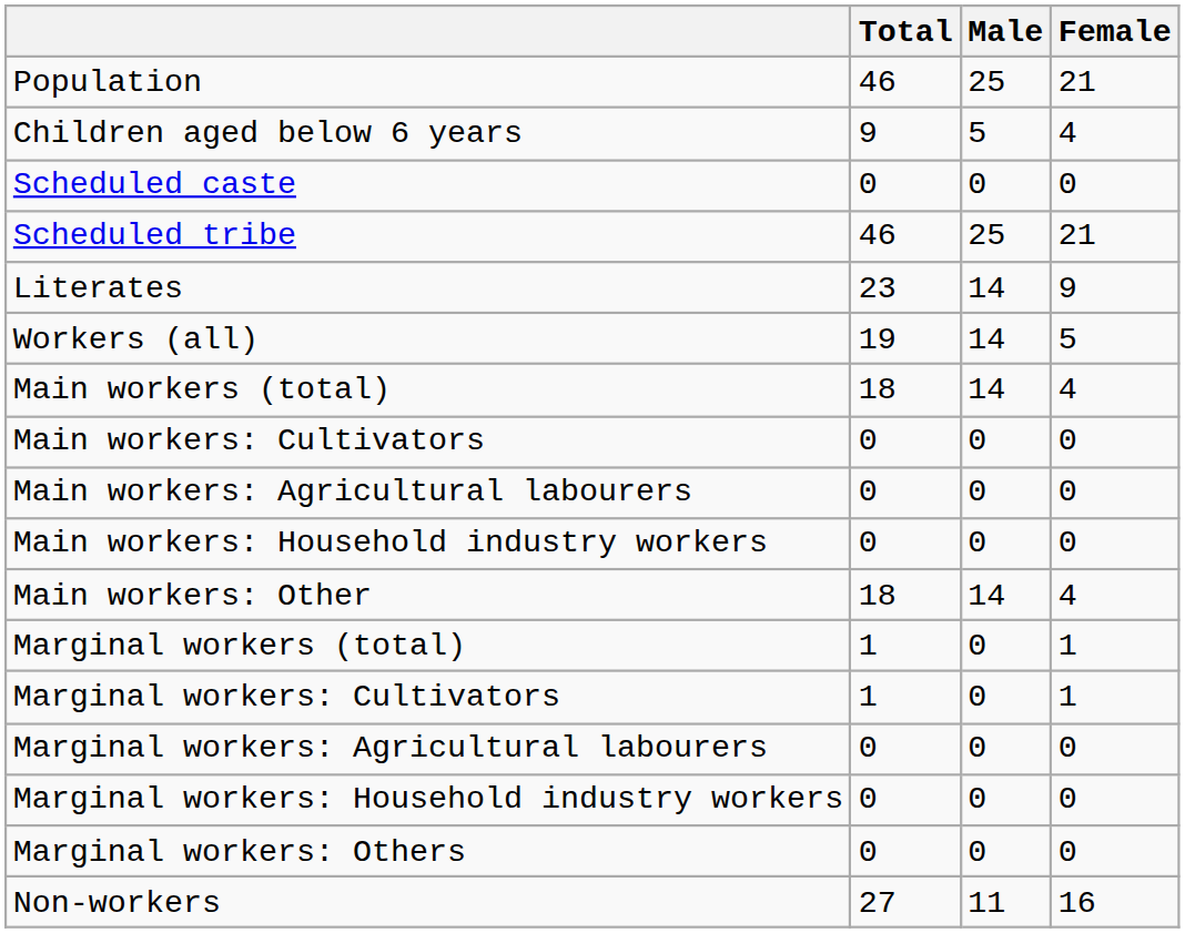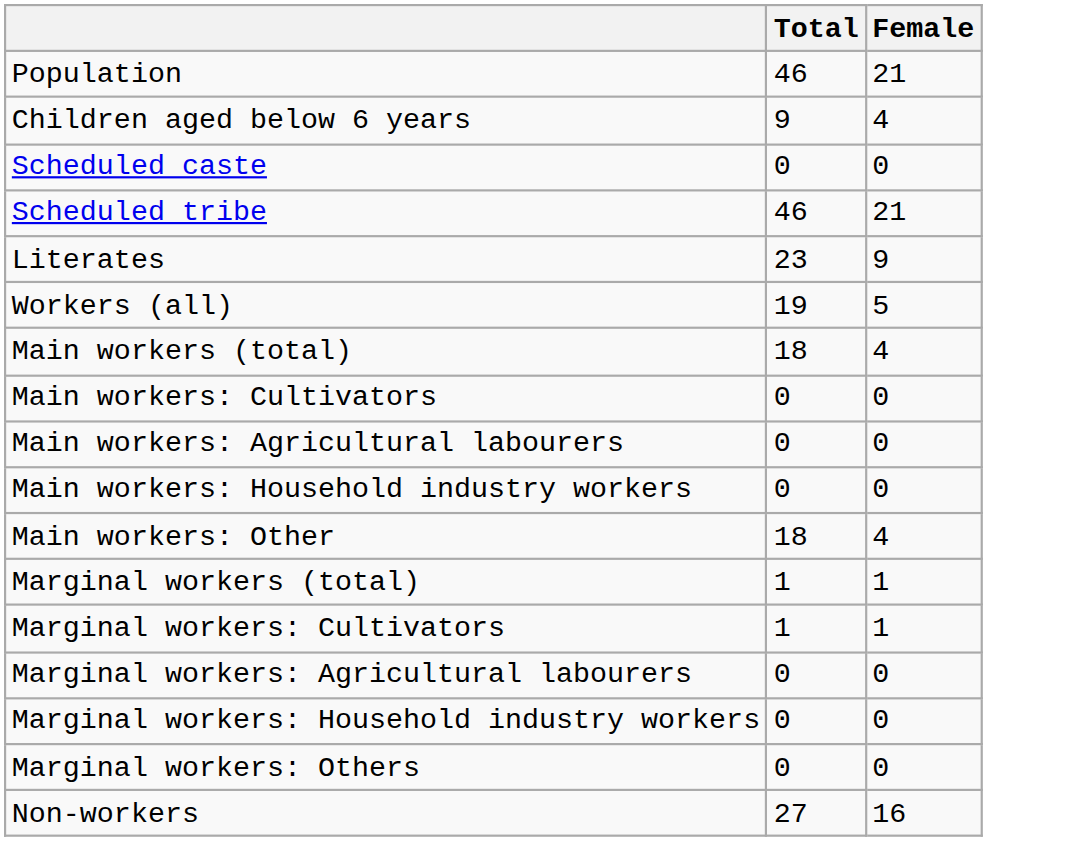- column: Male | 25 | 5 | 0 | 25 | 14 | 14 | 14 | 0 | 0 | 0 | 14 | 0 | 0 | 0 | 0 | 0 | 11
